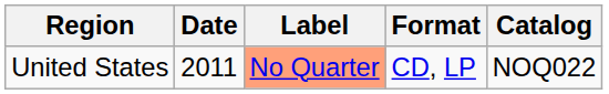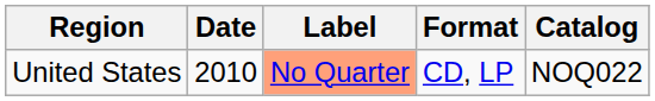United States | Date: 2011 -> 2010
